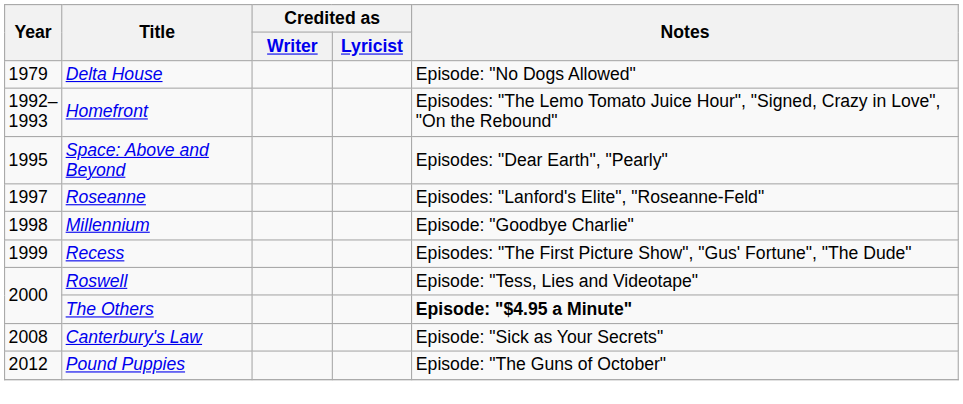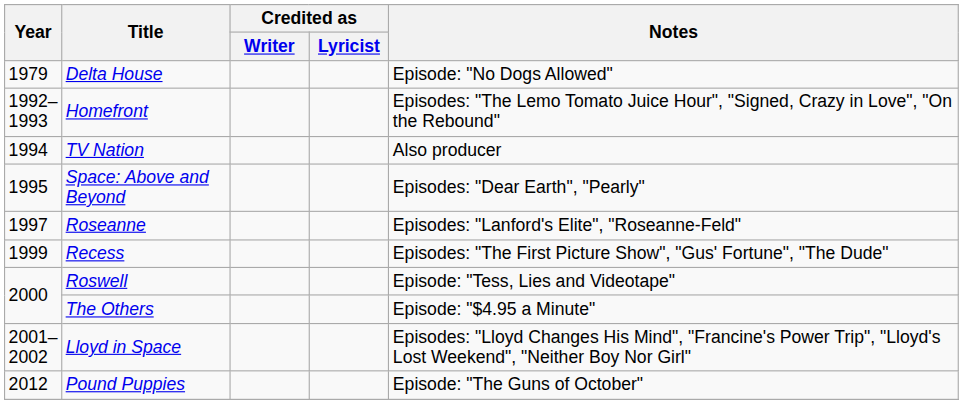+ row: 1994 | TV Nation | Also producer
- row: 1998 | Millennium | Episode: "Goodbye Charlie"
The Others | Notes: bold -> normal
+ row: 2001–2002 | Lloyd in Space | Episodes: "Lloyd Changes His Mind", "Francine's Power Trip", "Lloyd's Lost Weekend", "Neither Boy Nor Girl"
- row: 2008 | Canterbury's Law | Episode: "Sick as Your Secrets"
